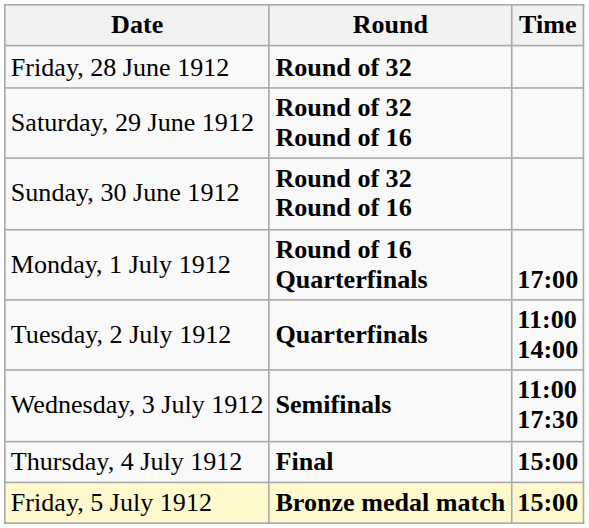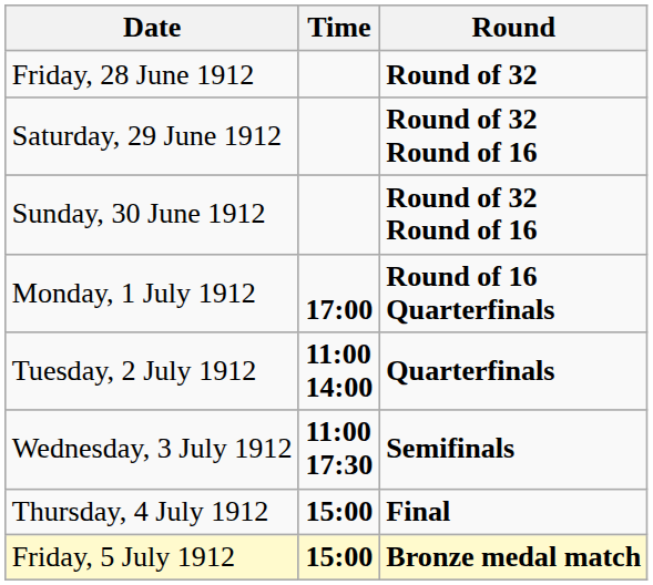columns swapped: Time <-> Round
